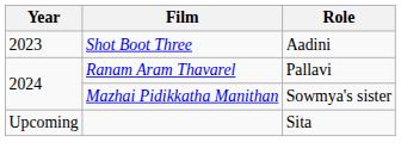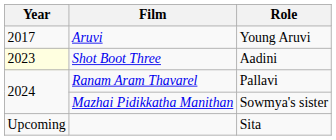+ row: 2017 | Aruvi | Young Aruvi
Shot Boot Three | Year: no background -> lightyellow background
